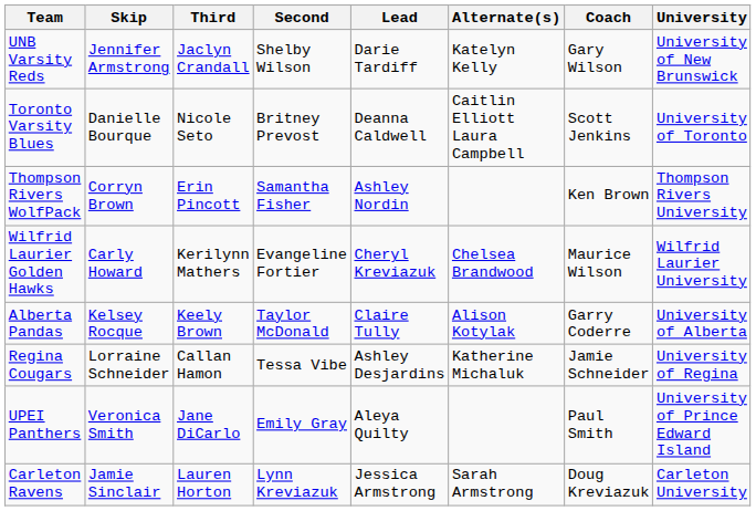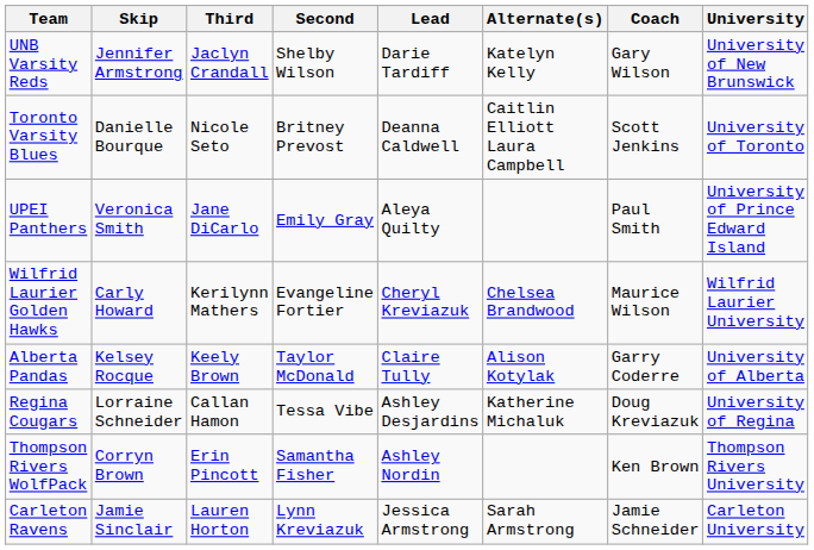rows swapped: Thompson Rivers WolfPack <-> UPEI Panthers
Regina Cougars | Coach: Jamie Schneider -> Doug Kreviazuk
Carleton Ravens | Coach: Doug Kreviazuk -> Jamie Schneider
